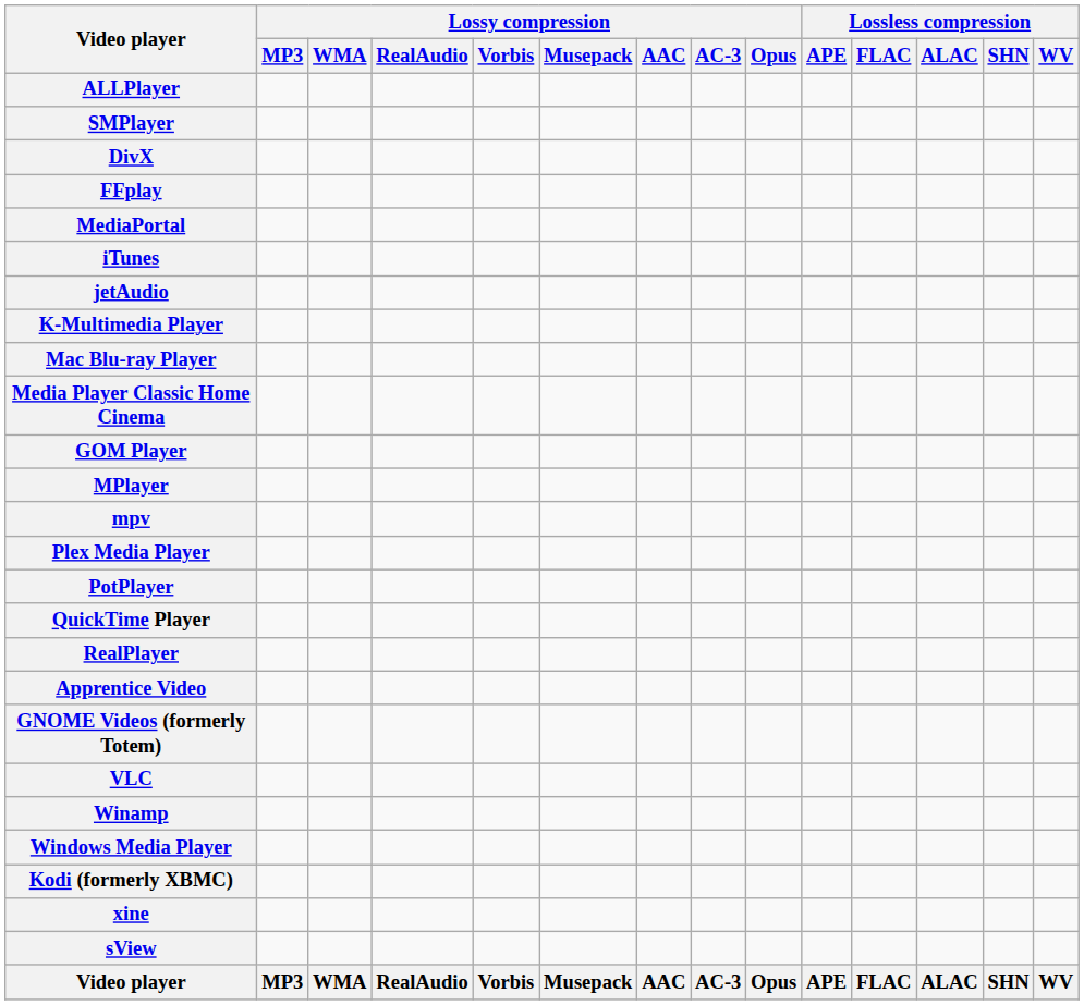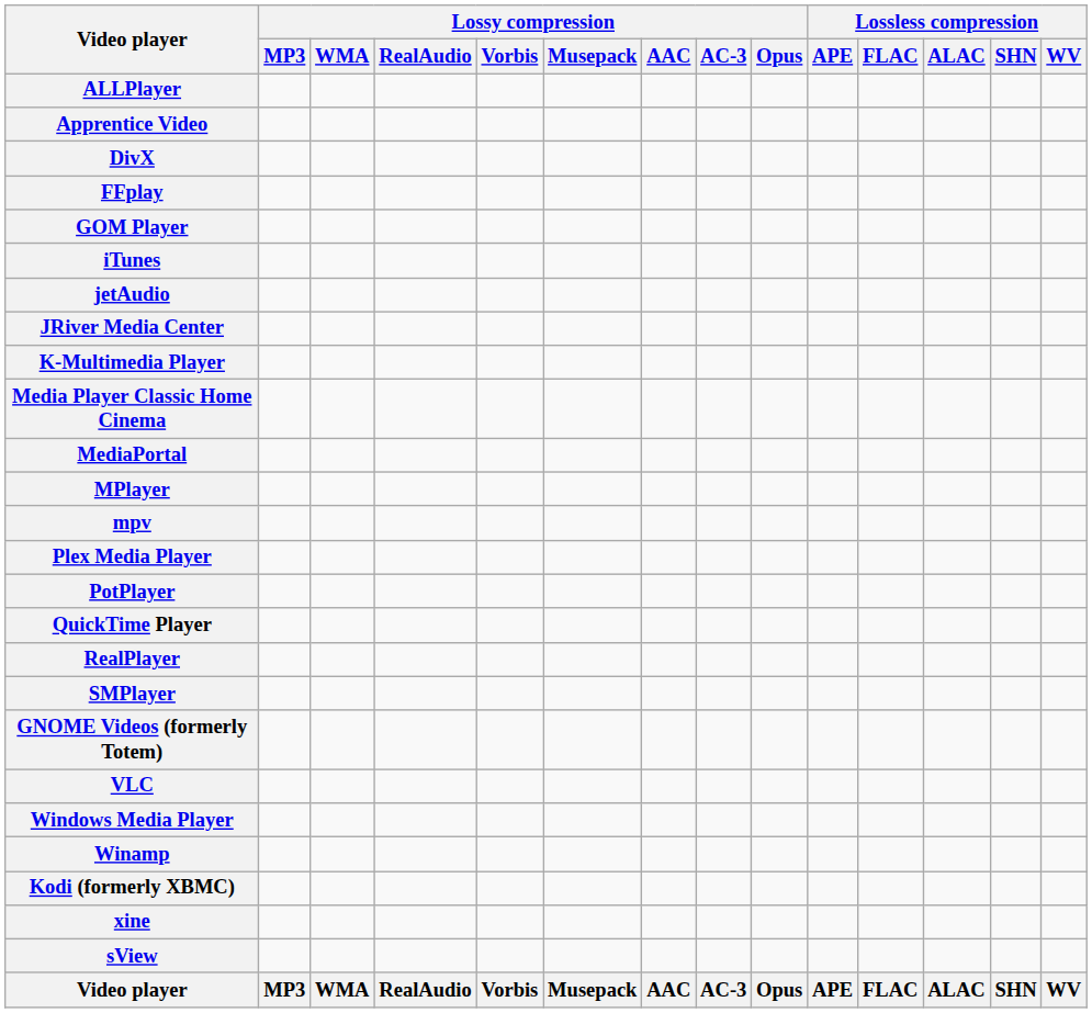rows swapped: Apprentice Video <-> SMPlayer
rows swapped: GOM Player <-> MediaPortal
+ row: JRiver Media Center
- row: Mac Blu-ray Player
rows swapped: Winamp <-> Windows Media Player
